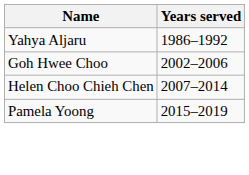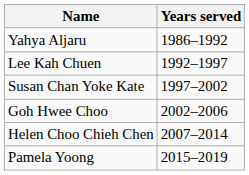+ row: Lee Kah Chuen | 1992–1997
+ row: Susan Chan Yoke Kate | 1997–2002
